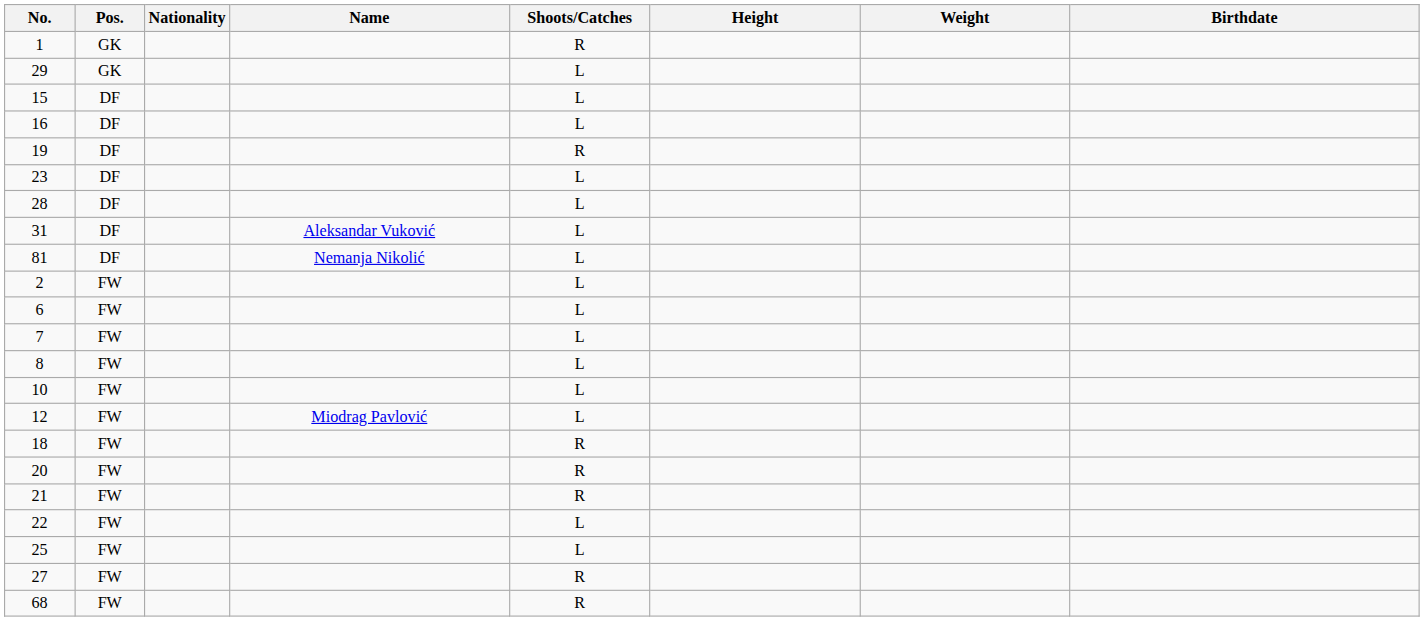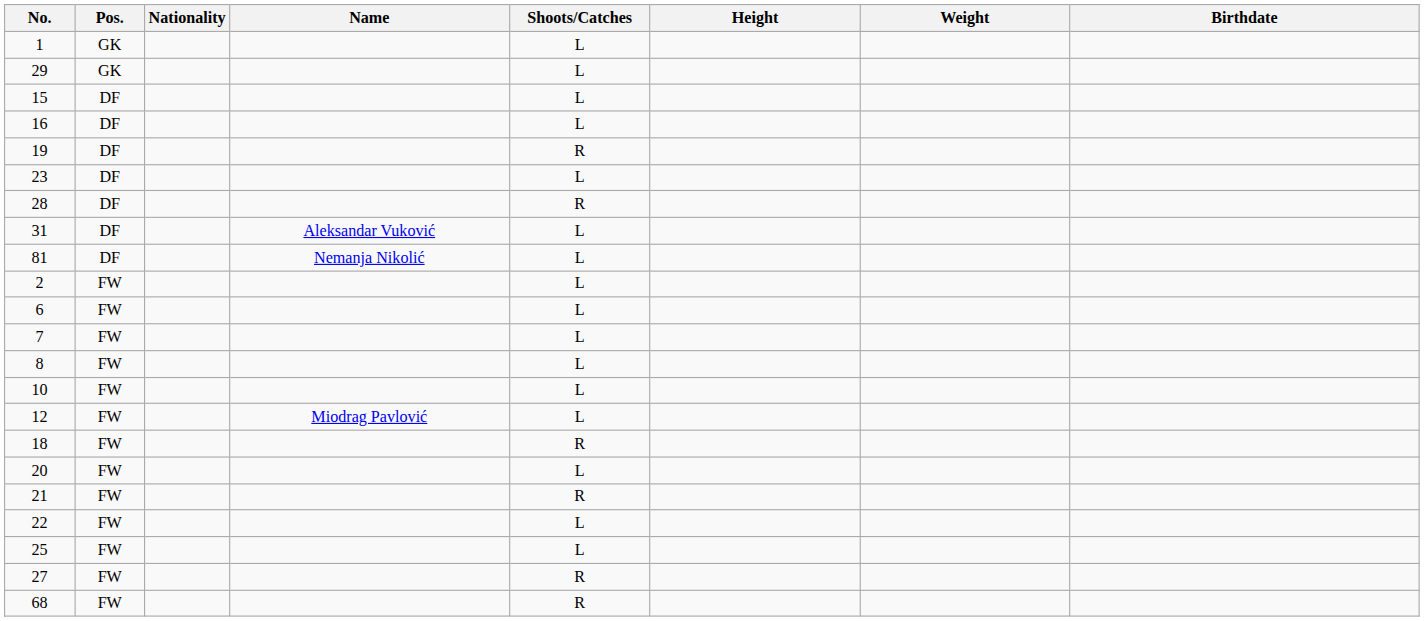1 | Shoots/Catches: R -> L
28 | Shoots/Catches: L -> R
20 | Shoots/Catches: R -> L
